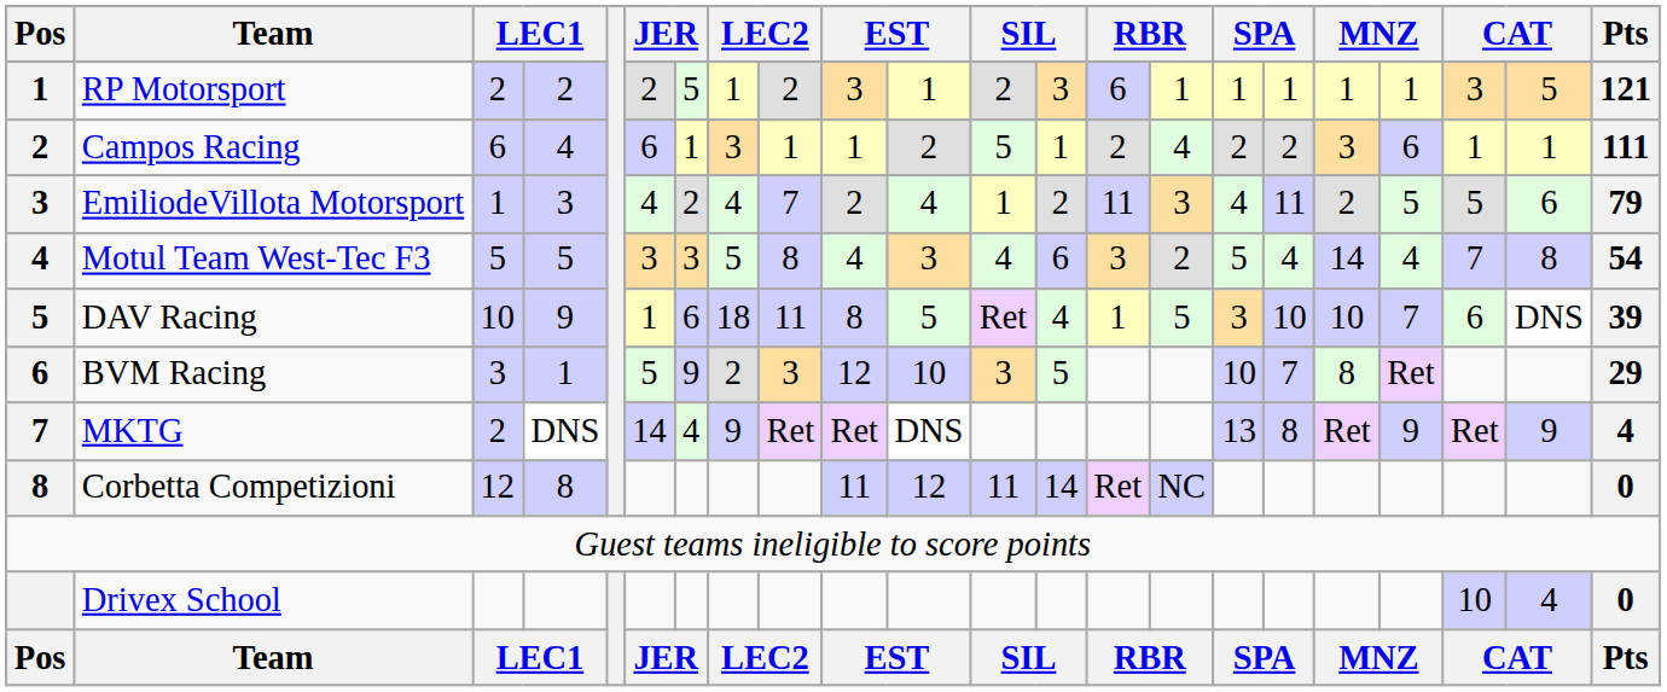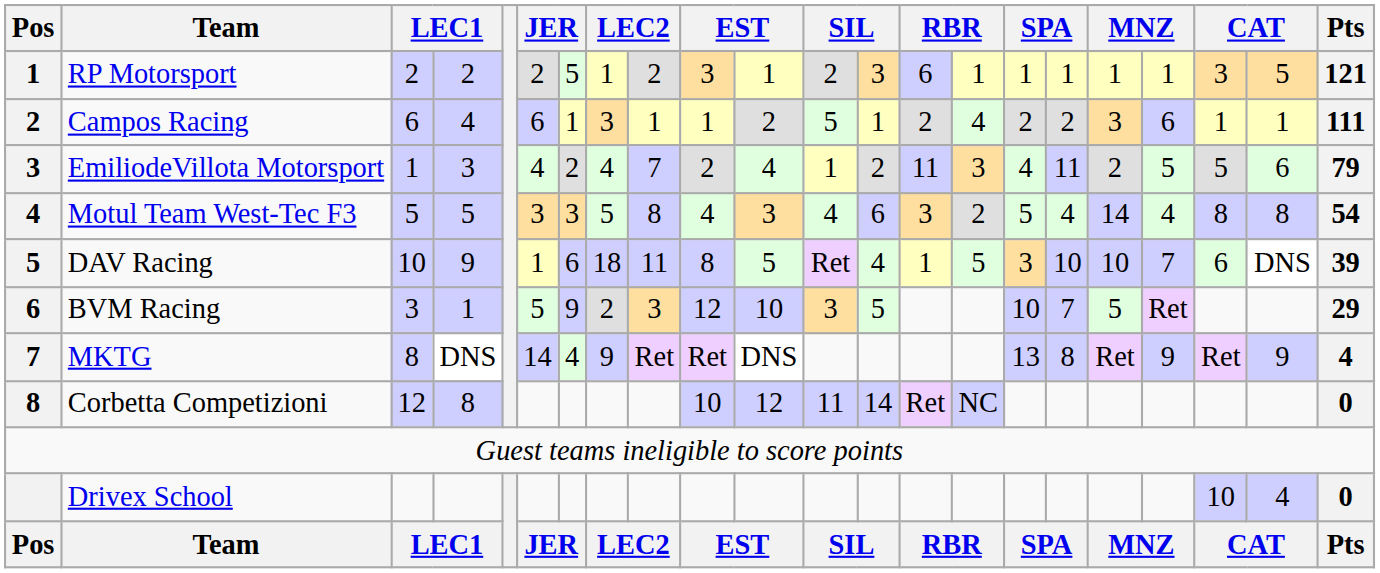Motul Team West-Tec F3 | column 20: 7 -> 8
BVM Racing | column 18: 8 -> 5
MKTG | column 3: 2 -> 8
Corbetta Competizioni | column 10: 11 -> 10
